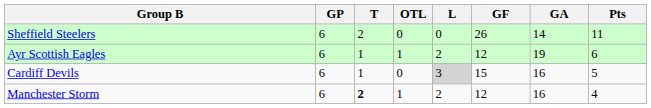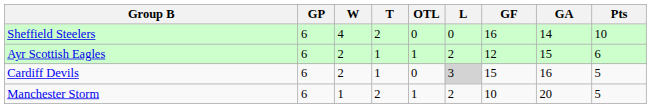+ column: W | 4 | 2 | 2 | 1
Sheffield Steelers | GF: 26 -> 16
Sheffield Steelers | Pts: 11 -> 10
Ayr Scottish Eagles | GA: 19 -> 15
Manchester Storm | T: bold -> normal
Manchester Storm | GF: 12 -> 10
Manchester Storm | GA: 16 -> 20
Manchester Storm | Pts: 4 -> 5
